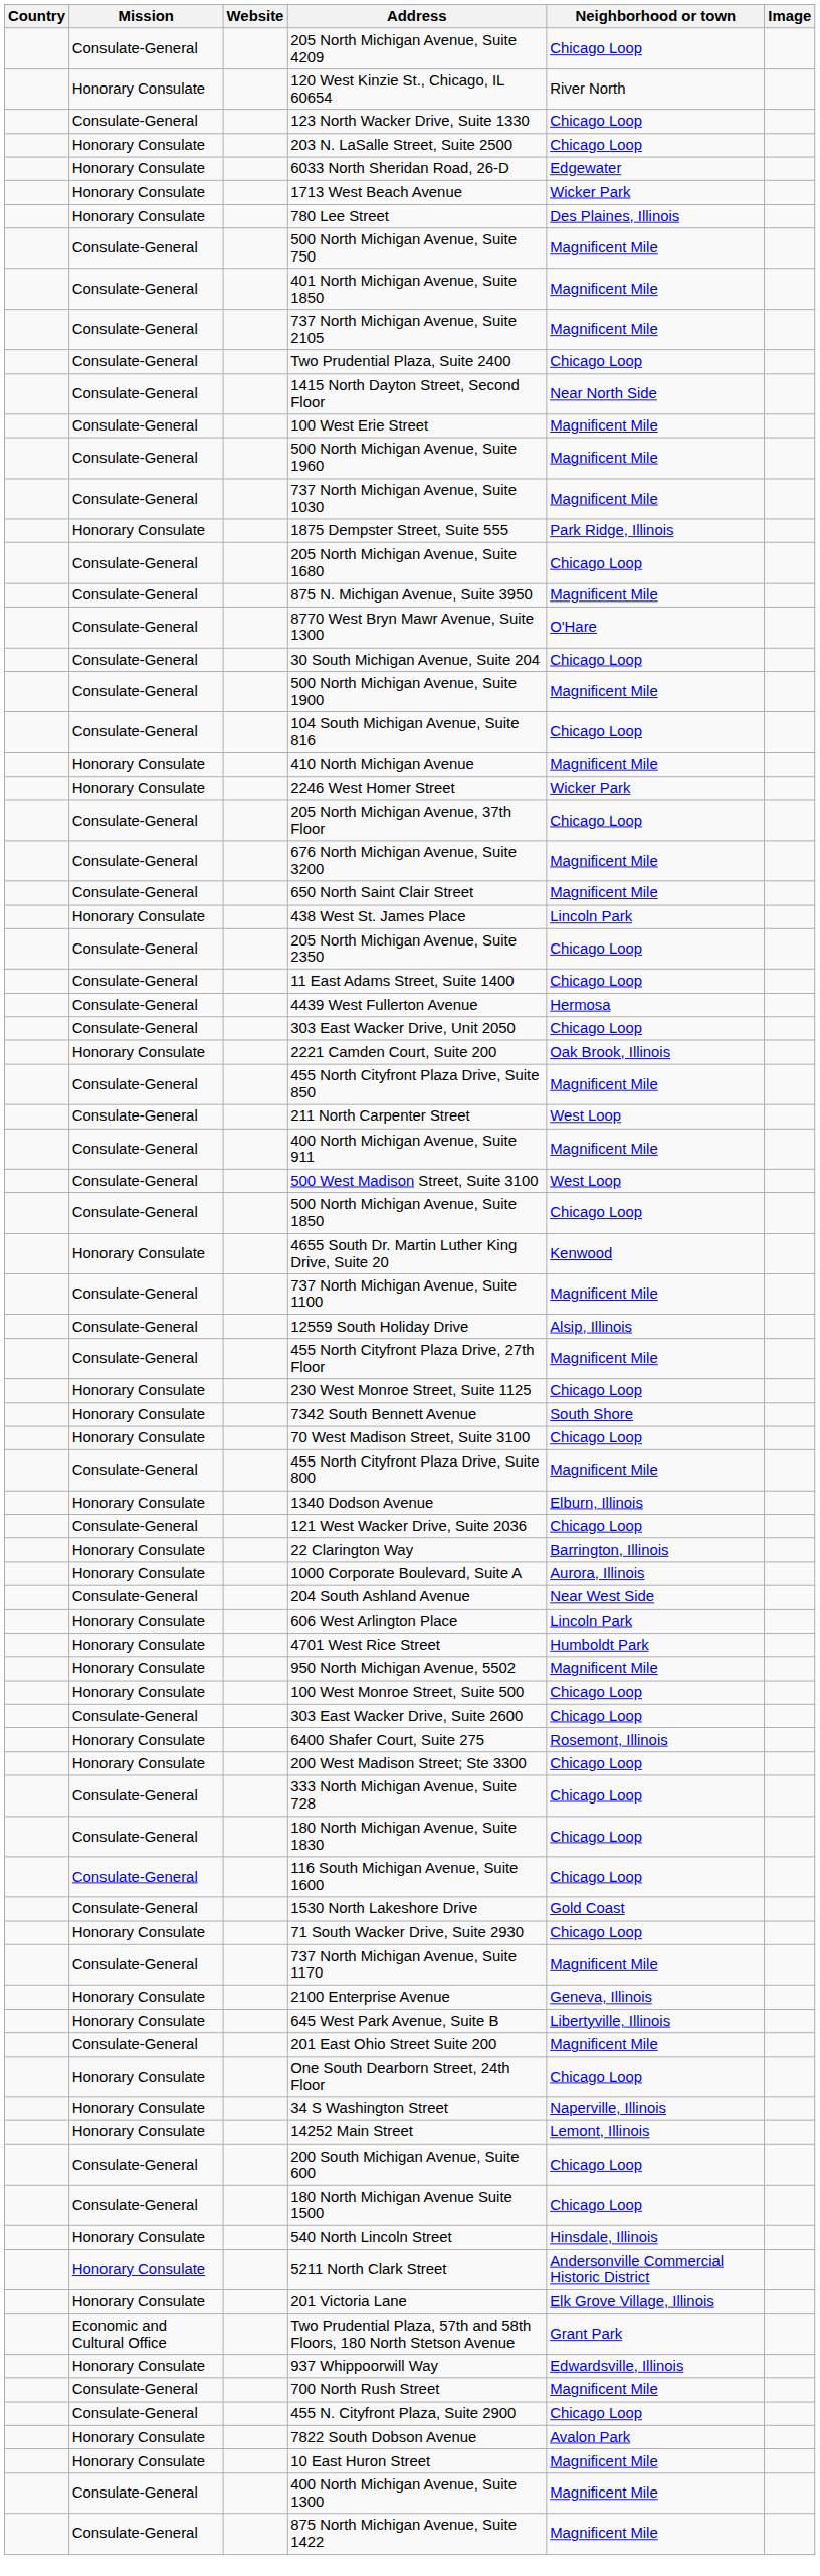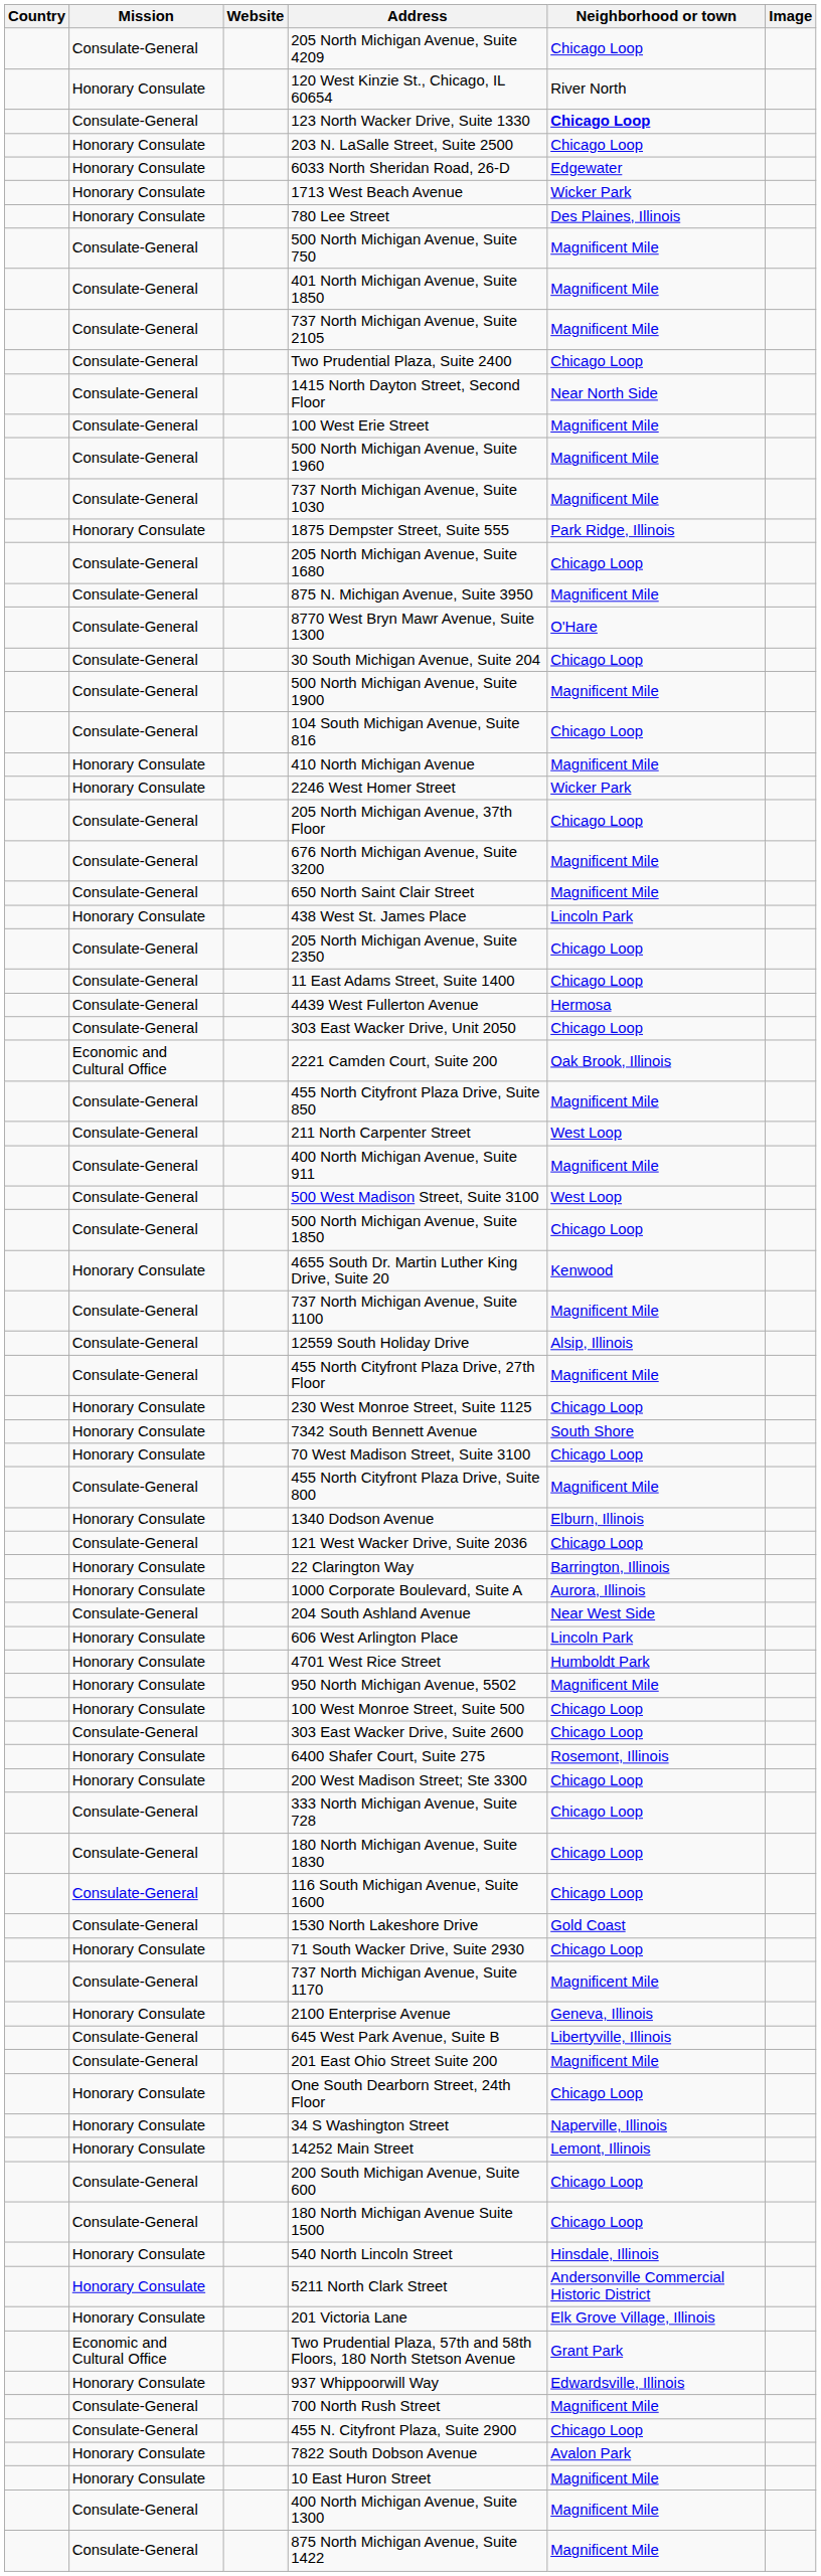123 North Wacker Drive, Suite 1330 | Neighborhood or town: normal -> bold
2221 Camden Court, Suite 200 | Mission: Honorary Consulate -> Economic and Cultural Office
645 West Park Avenue, Suite B | Mission: Honorary Consulate -> Consulate-General
